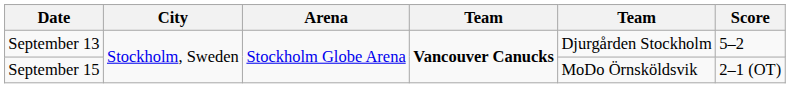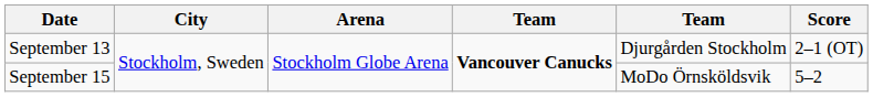September 13 | Score: 5–2 -> 2–1 (OT)
September 15 | Score: 2–1 (OT) -> 5–2
